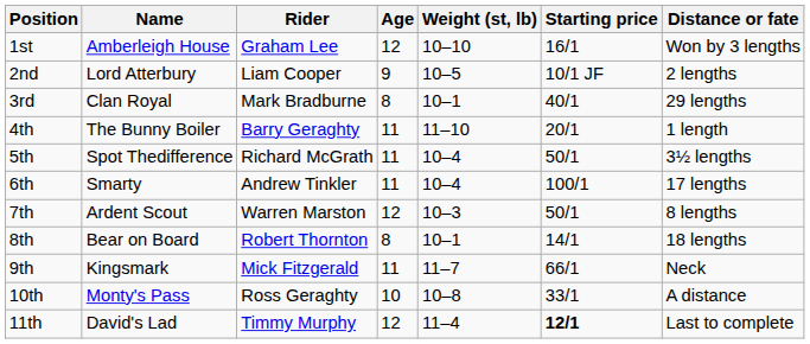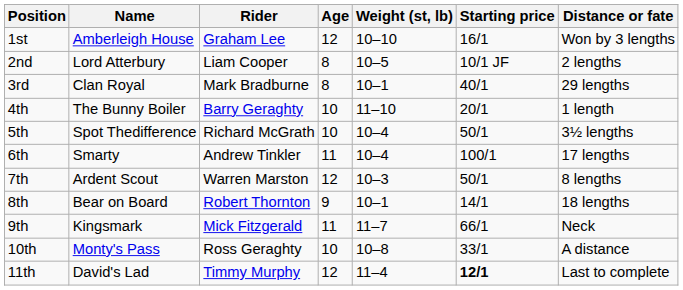2nd | Age: 9 -> 8
4th | Age: 11 -> 10
5th | Age: 11 -> 10
8th | Age: 8 -> 9
